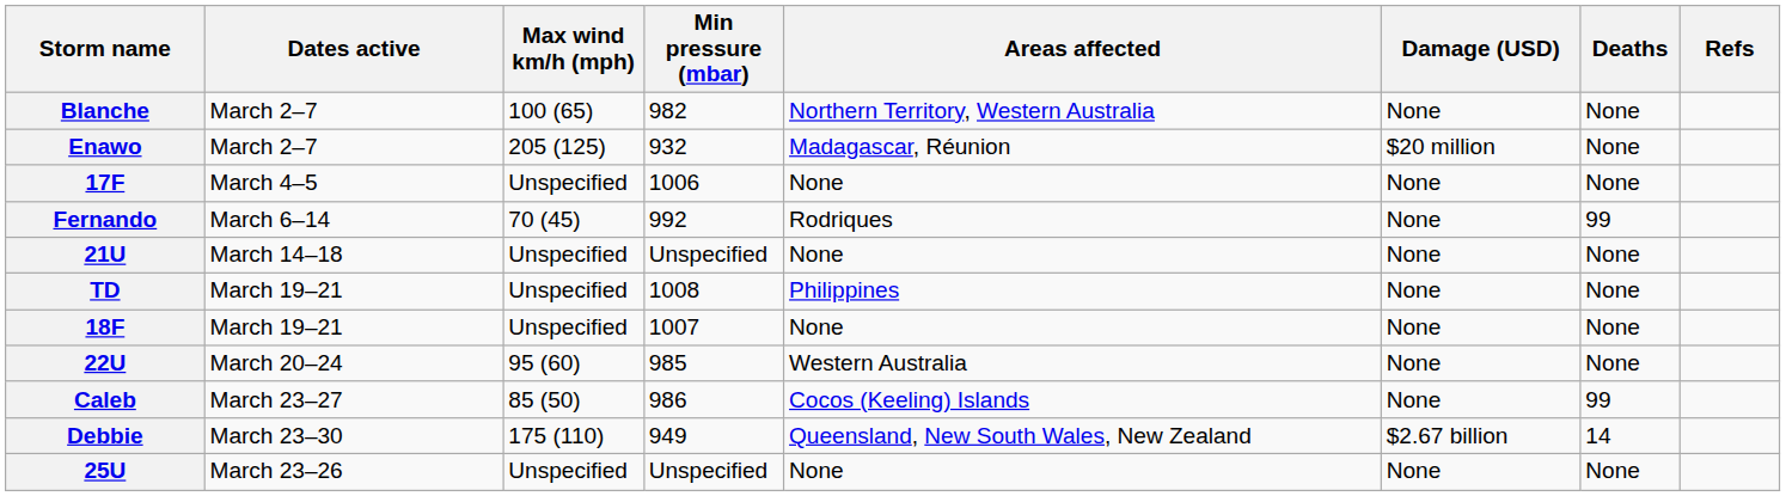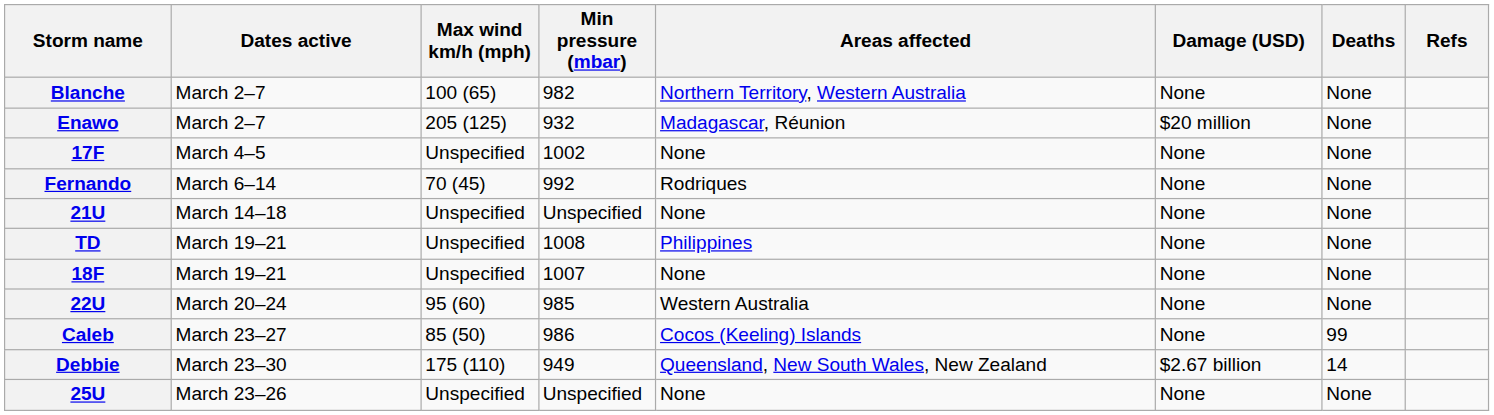17F | Min pressure (mbar): 1006 -> 1002
Fernando | Deaths: 99 -> None
